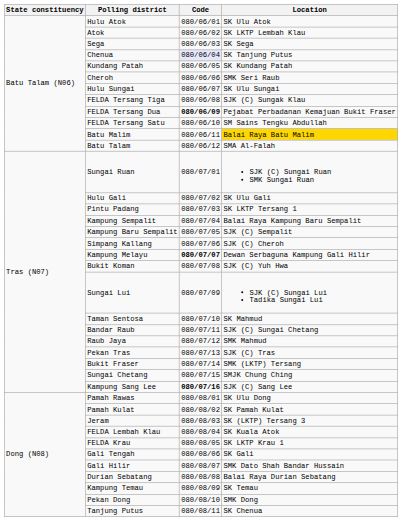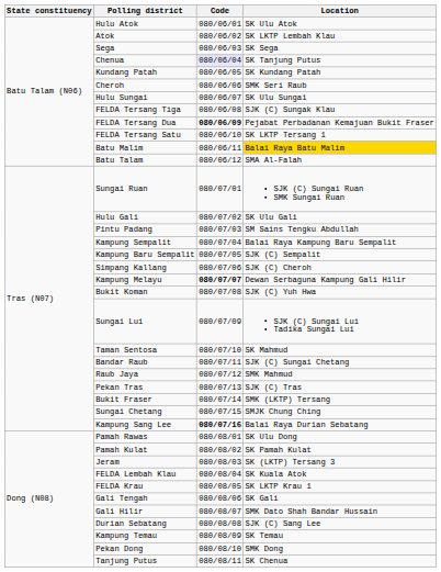FELDA Tersang Satu | Location: SM Sains Tengku Abdullah -> SK LKTP Tersang 1
Pintu Padang | Location: SK LKTP Tersang 1 -> SM Sains Tengku Abdullah
Kampung Sang Lee | Location: SJK (C) Sang Lee -> Balai Raya Durian Sebatang
Durian Sebatang | Location: Balai Raya Durian Sebatang -> SJK (C) Sang Lee
